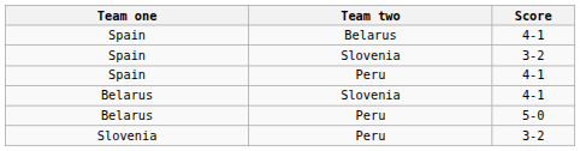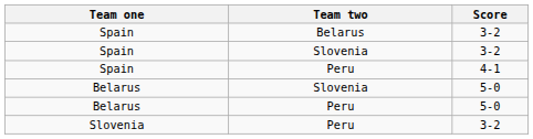Spain / Belarus | Score: 4-1 -> 3-2
Belarus / Slovenia | Score: 4-1 -> 5-0
